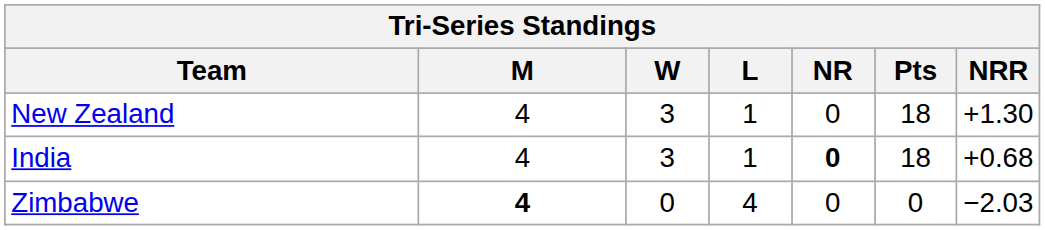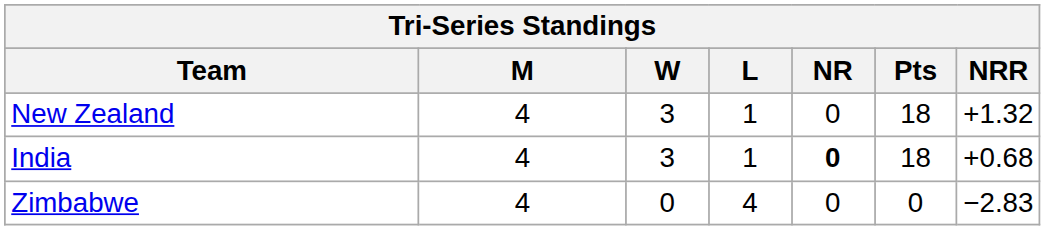New Zealand | NRR: +1.30 -> +1.32
Zimbabwe | M: bold -> normal
Zimbabwe | NRR: −2.03 -> −2.83
